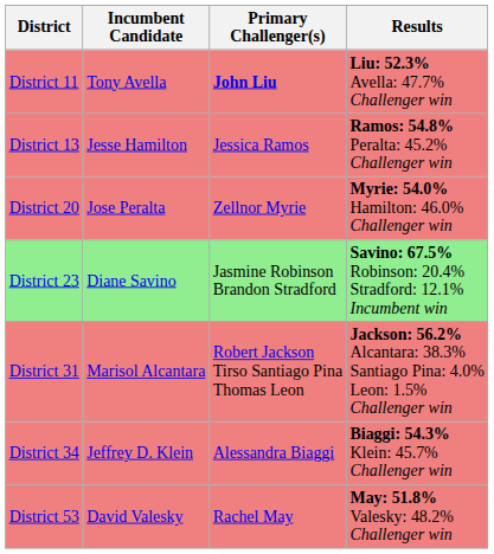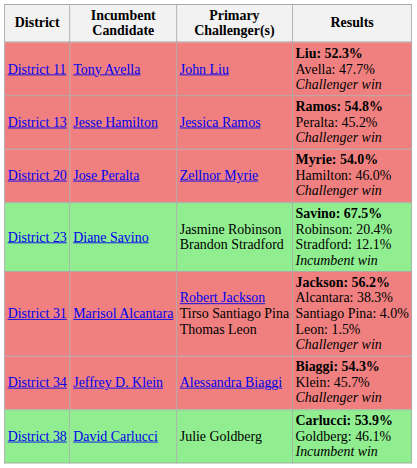District 11 | Primary Challenger(s): bold -> normal
+ row: District 38 | David Carlucci | Julie Goldberg | Carlucci: 53.9% Goldberg: 46.1% Incumbent win
- row: District 53 | David Valesky | Rachel May | May: 51.8% Valesky: 48.2% Challenger win
